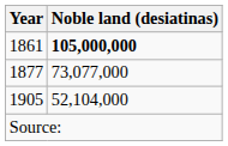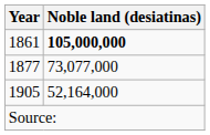1905 | Noble land (desiatinas): 52,104,000 -> 52,164,000
